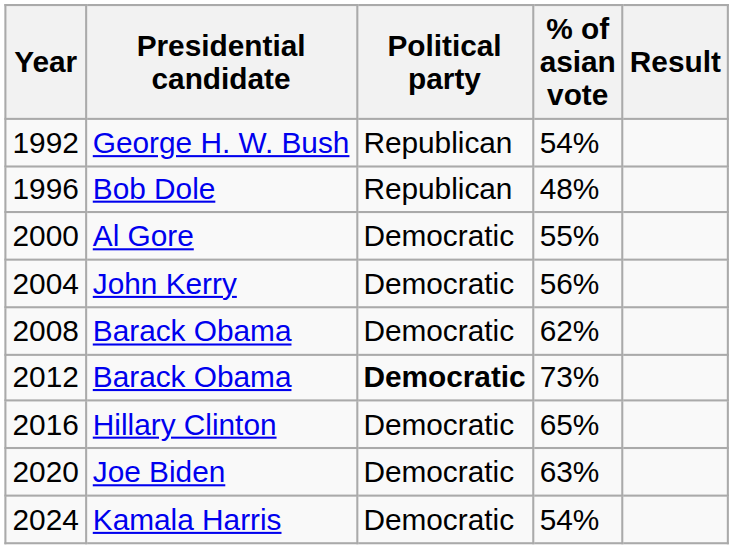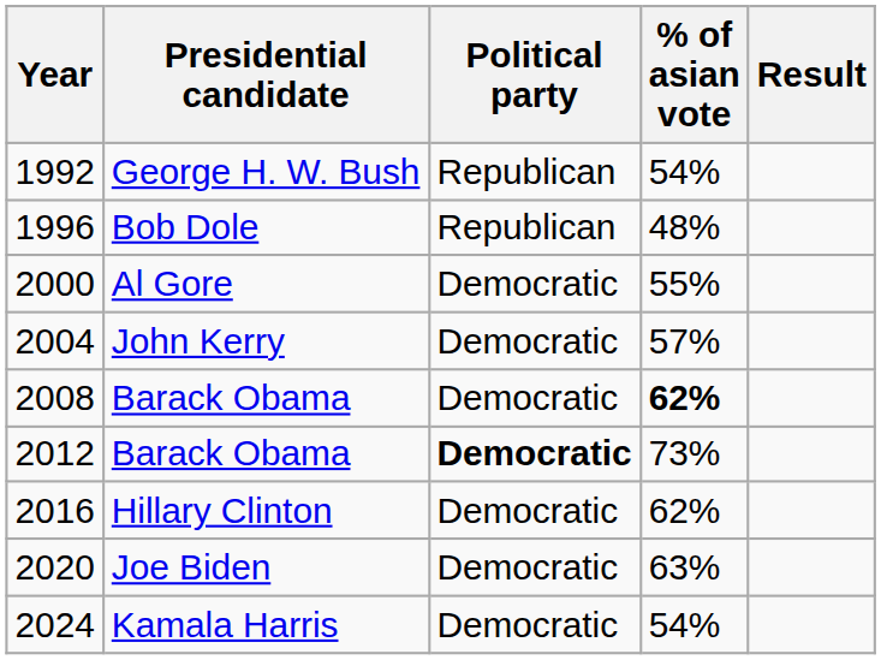2004 | % of asian vote: 56% -> 57%
2008 | % of asian vote: normal -> bold
2016 | % of asian vote: 65% -> 62%
